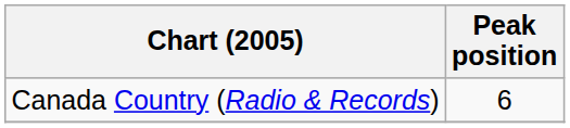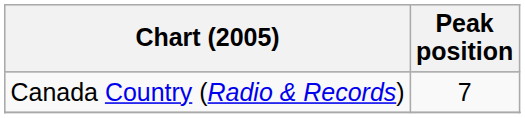Canada Country (Radio & Records) | Peak position: 6 -> 7
